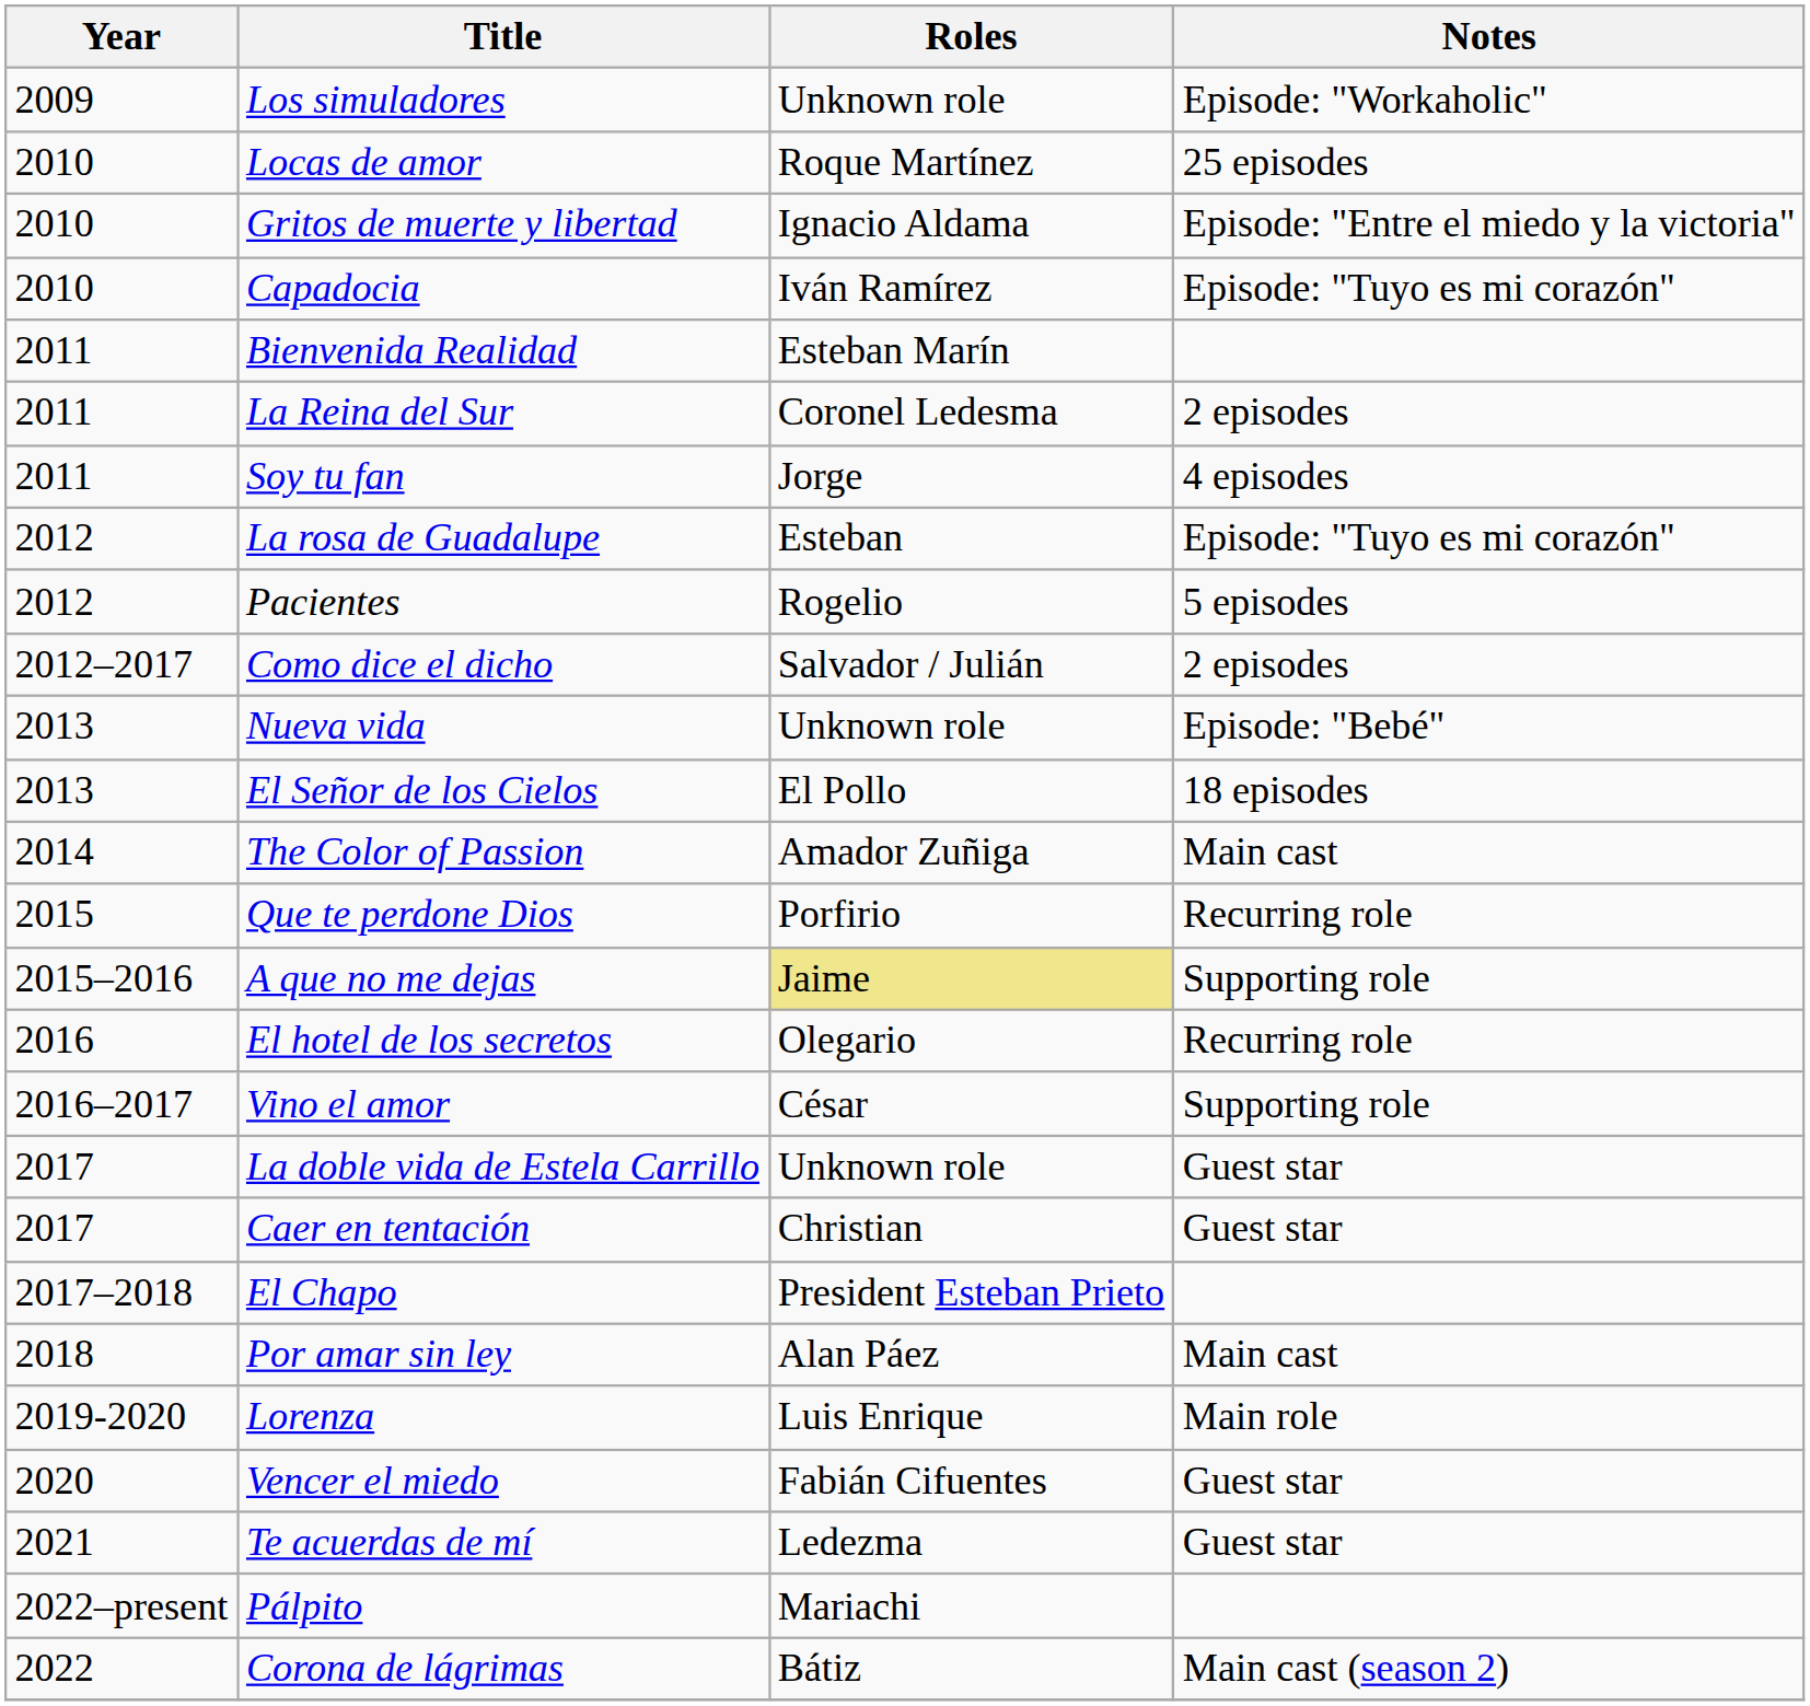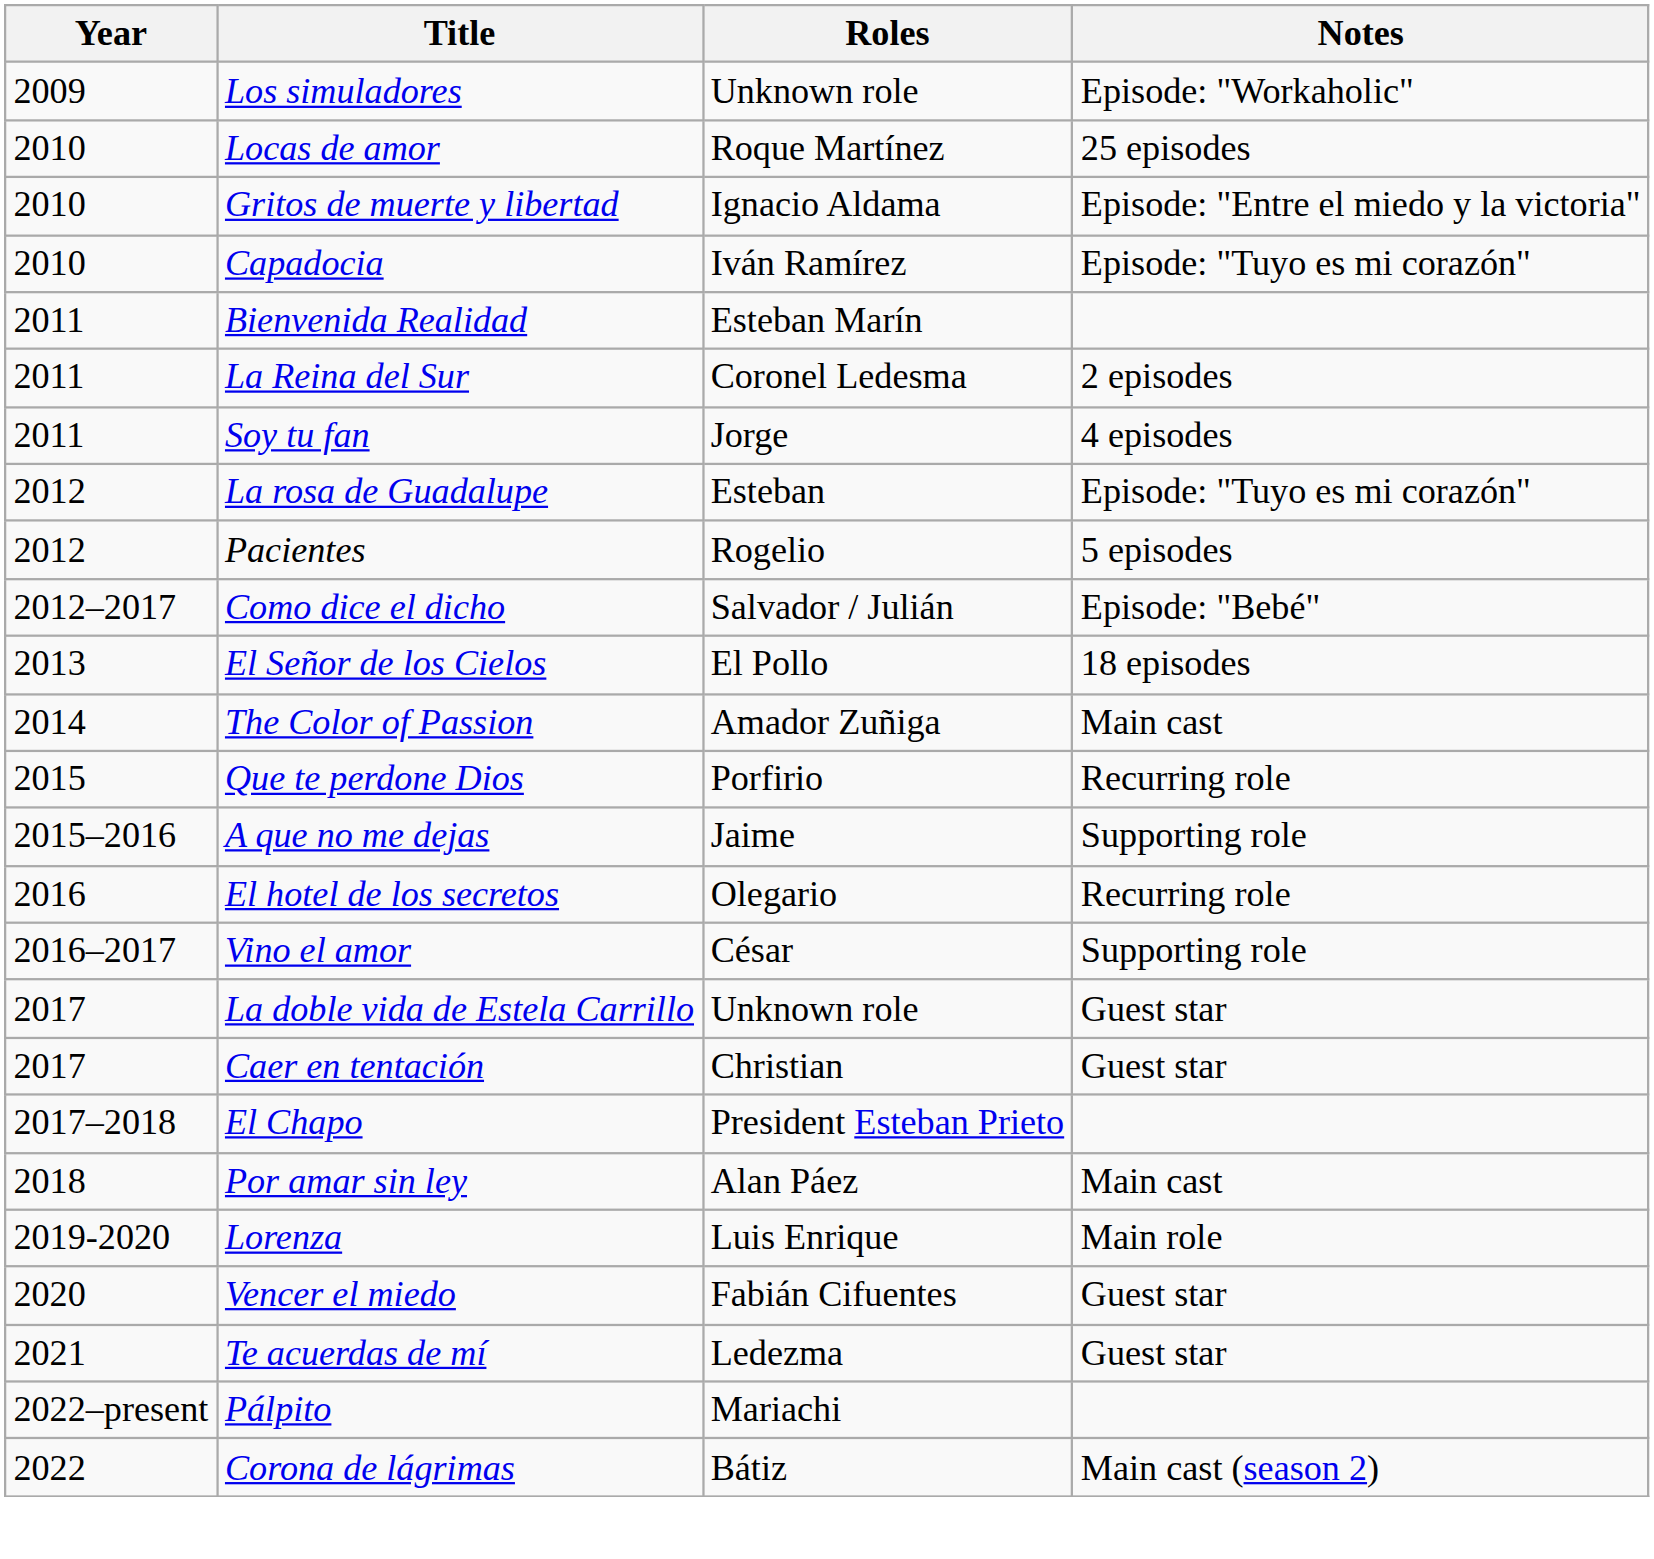Como dice el dicho | Notes: 2 episodes -> Episode: "Bebé"
- row: 2013 | Nueva vida | Unknown role | Episode: "Bebé"
A que no me dejas | Roles: khaki background -> no background
